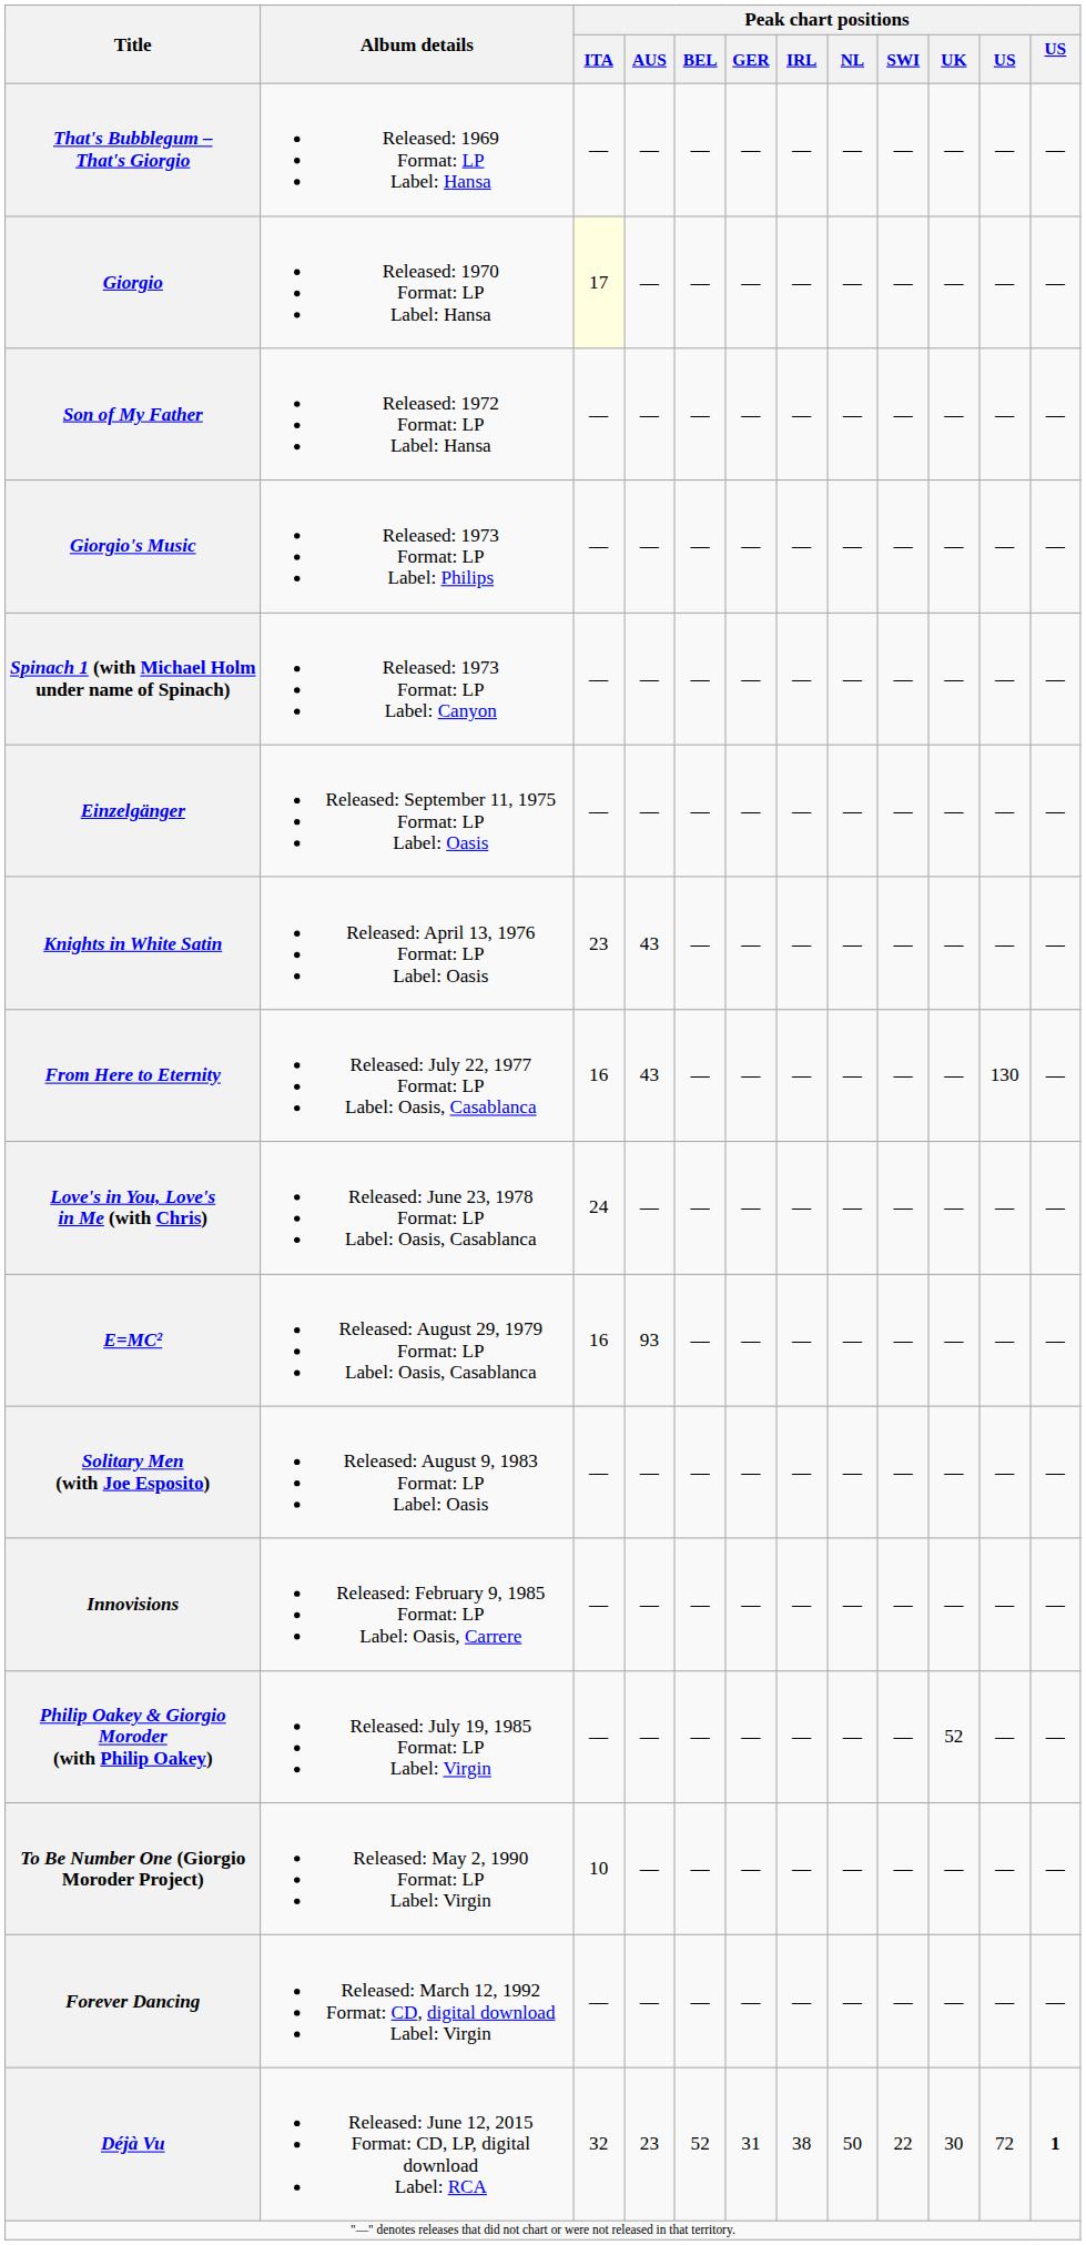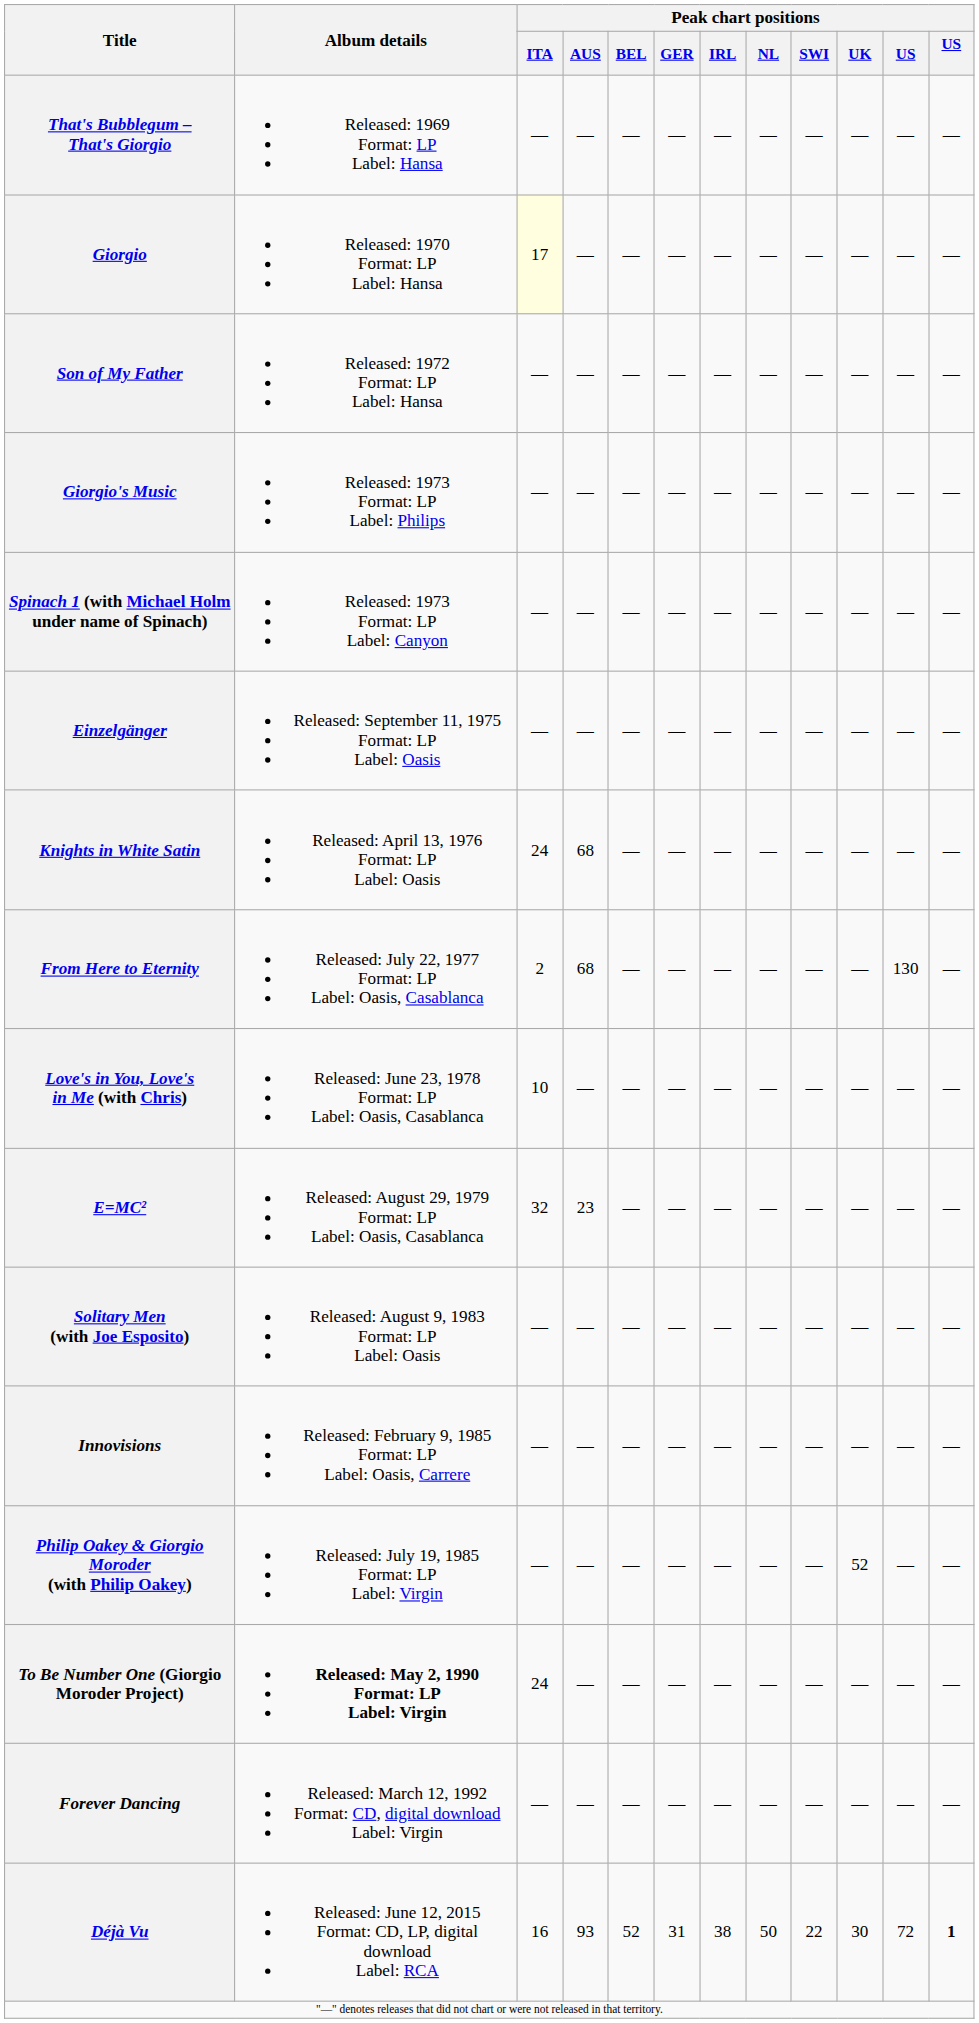Knights in White Satin | Peak chart positions / ITA: 23 -> 24
Knights in White Satin | Peak chart positions / AUS: 43 -> 68
From Here to Eternity | Peak chart positions / ITA: 16 -> 2
From Here to Eternity | Peak chart positions / AUS: 43 -> 68
Love's in You, Love's in Me (with Chris) | Peak chart positions / ITA: 24 -> 10
E=MC² | Peak chart positions / ITA: 16 -> 32
E=MC² | Peak chart positions / AUS: 93 -> 23
To Be Number One (Giorgio Moroder Project) | Album details: normal -> bold
To Be Number One (Giorgio Moroder Project) | Peak chart positions / ITA: 10 -> 24
Déjà Vu | Peak chart positions / ITA: 32 -> 16
Déjà Vu | Peak chart positions / AUS: 23 -> 93
